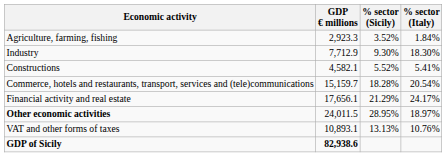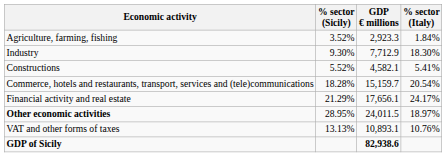columns swapped: GDP € millions <-> % sector (Sicily)
